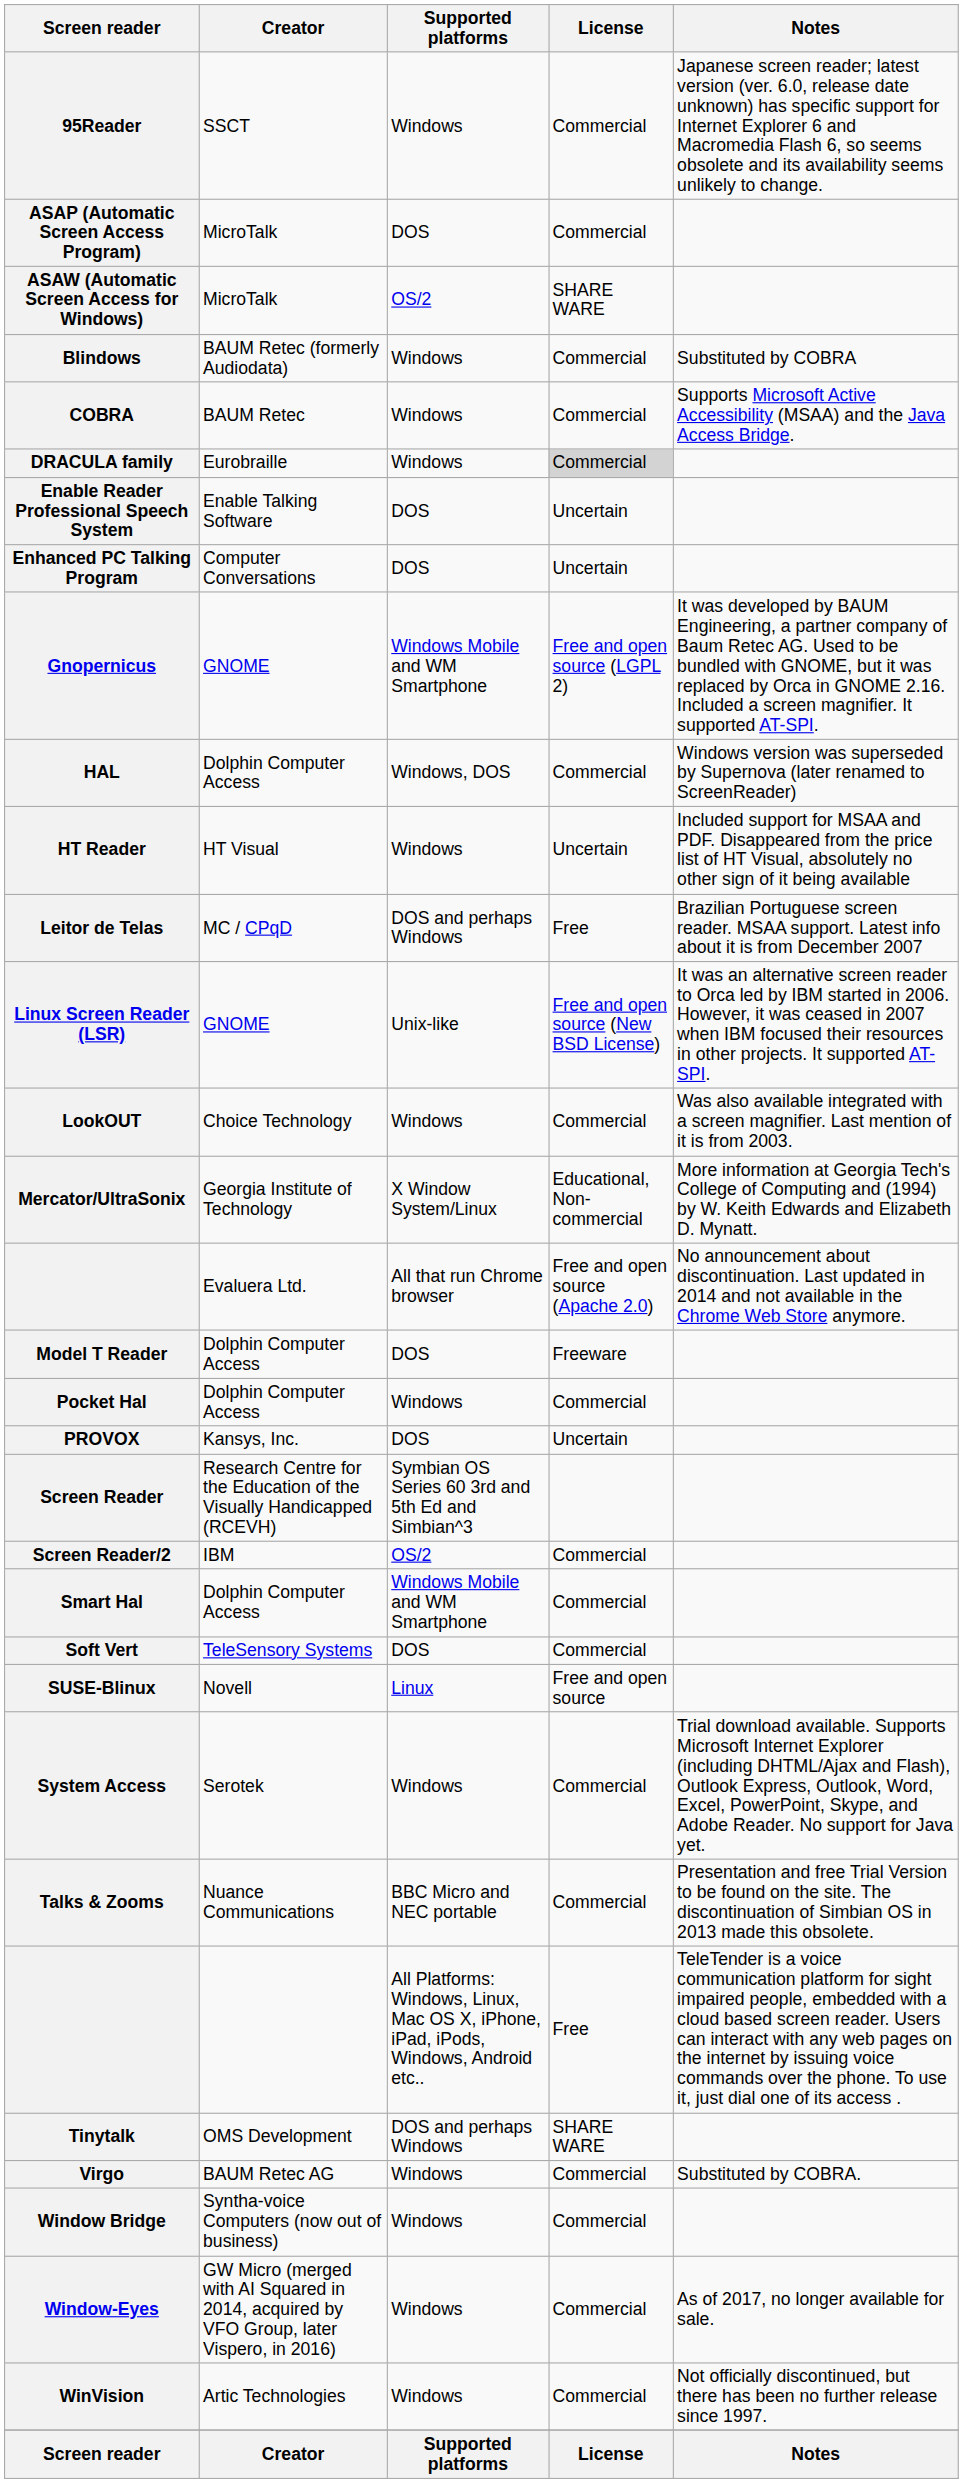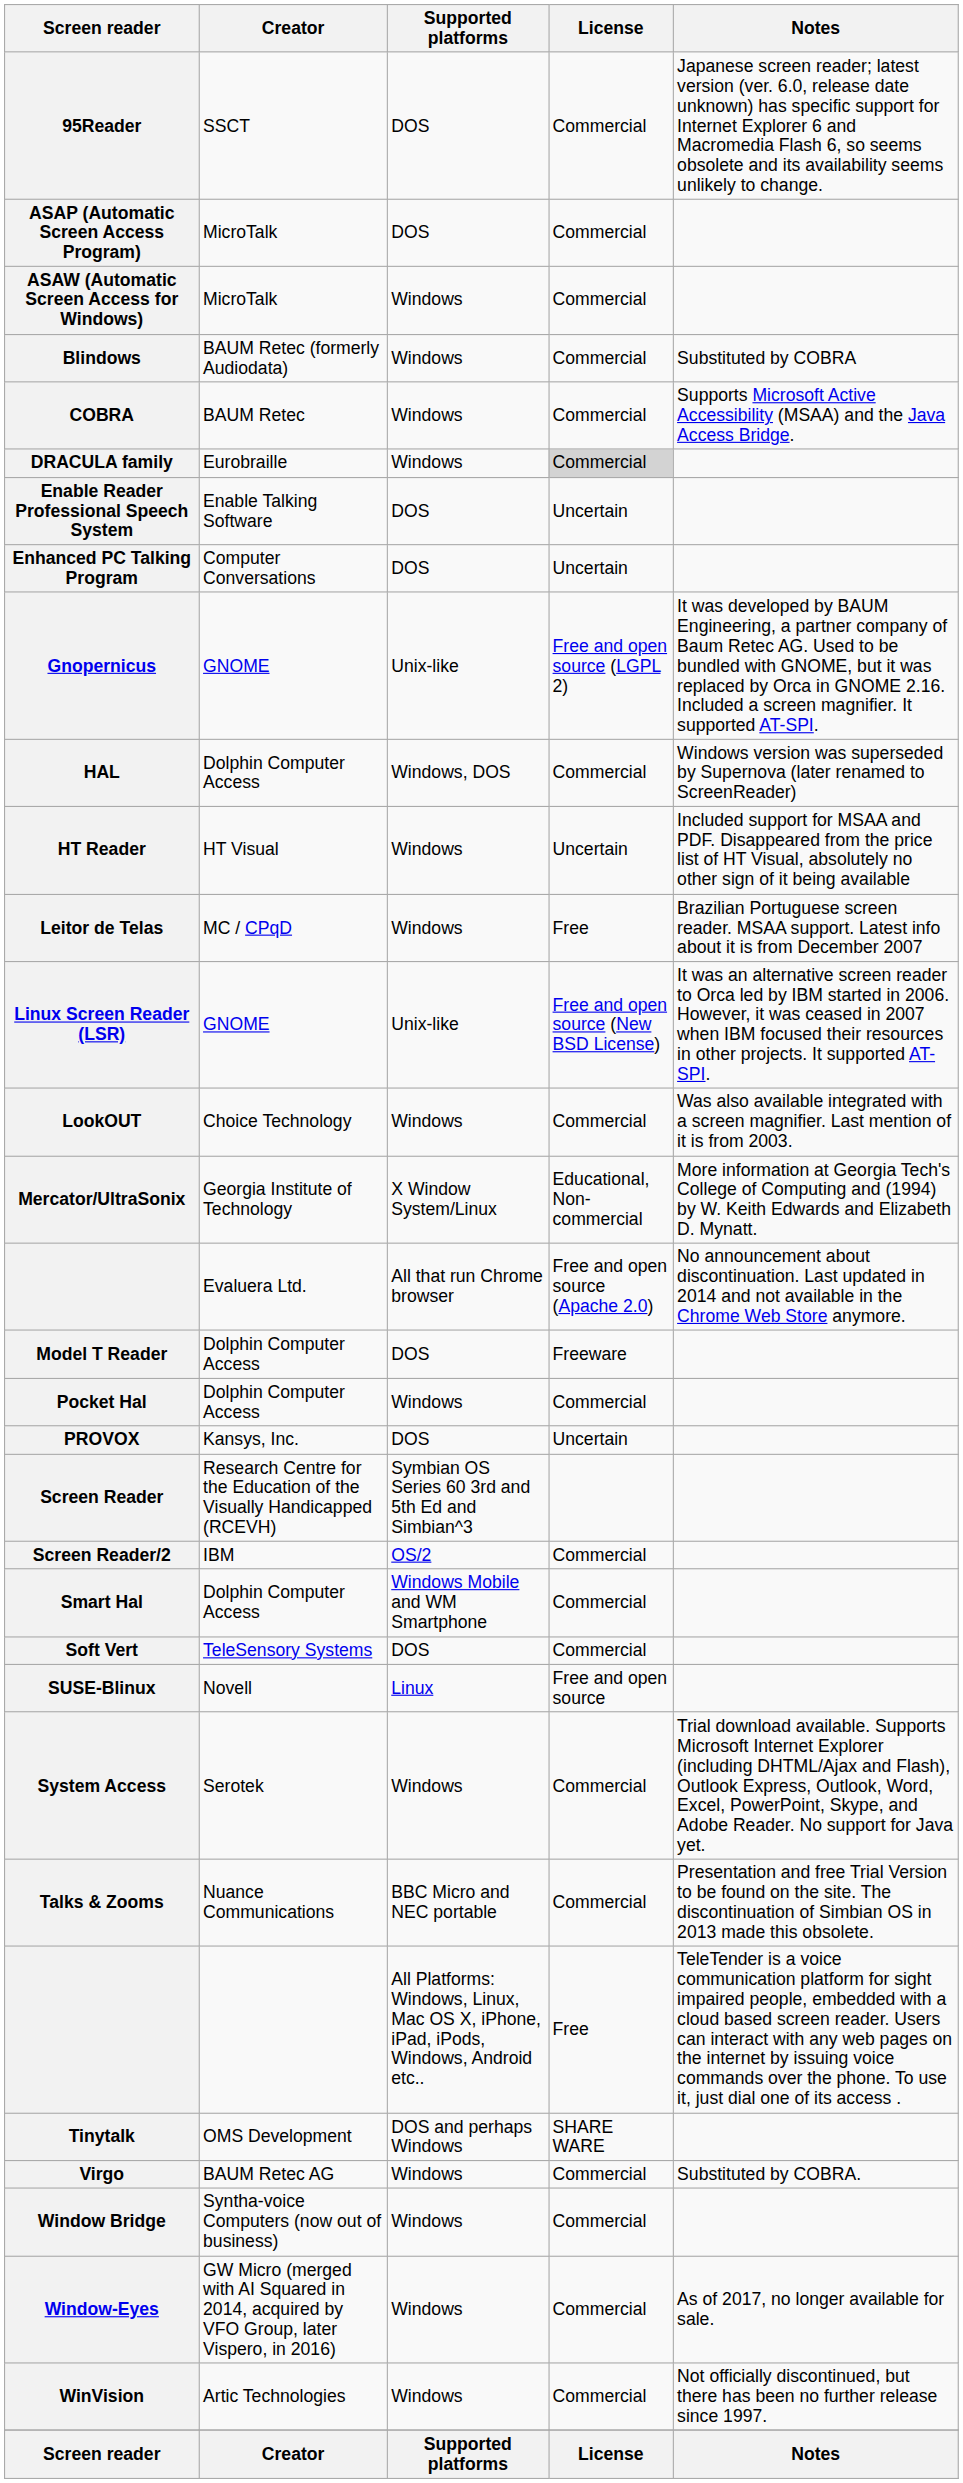95Reader | Supported platforms: Windows -> DOS
ASAW (Automatic Screen Access for Windows) | Supported platforms: OS/2 -> Windows
ASAW (Automatic Screen Access for Windows) | License: SHARE WARE -> Commercial
Gnopernicus | Supported platforms: Windows Mobile and WM Smartphone -> Unix-like
Leitor de Telas | Supported platforms: DOS and perhaps Windows -> Windows
